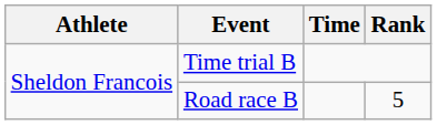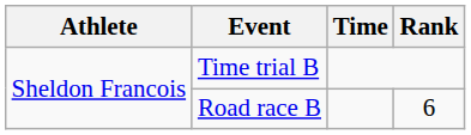Road race B | Rank: 5 -> 6
